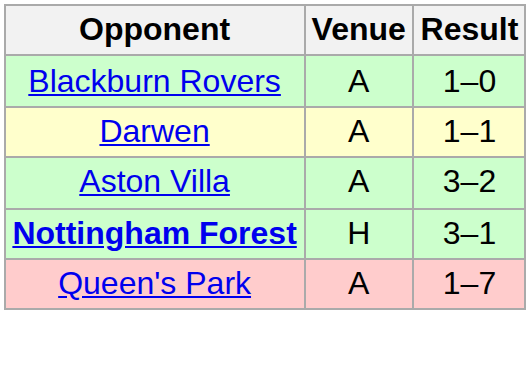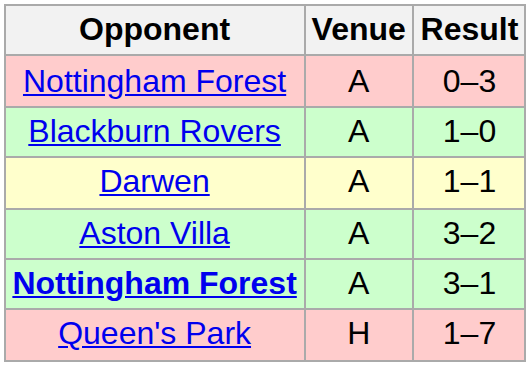+ row: Nottingham Forest | A | 0–3
3–1 | Venue: H -> A
1–7 | Venue: A -> H
